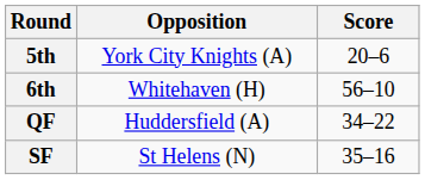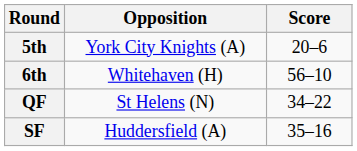QF | Opposition: Huddersfield (A) -> St Helens (N)
SF | Opposition: St Helens (N) -> Huddersfield (A)
